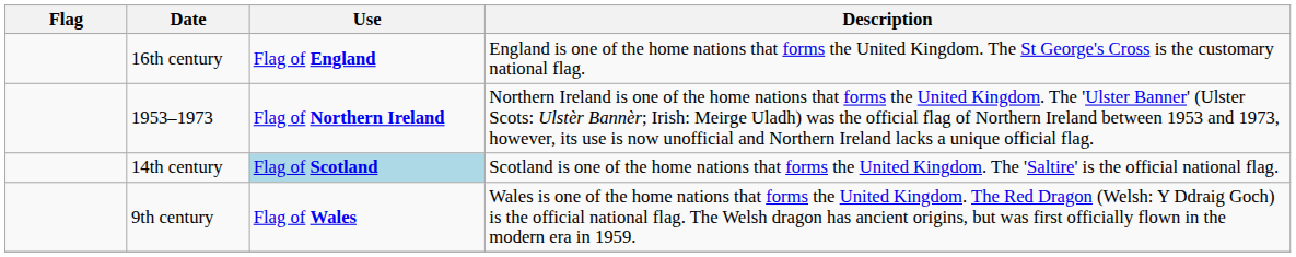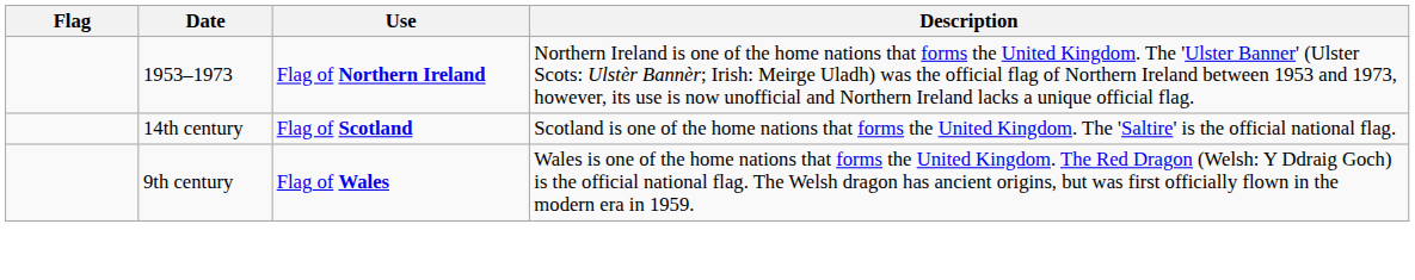- row: 16th century | Flag of England | England is one of the home nations that forms the United Kingdom. The St George's Cross is the customary national flag.
14th century | Use: lightblue background -> no background
